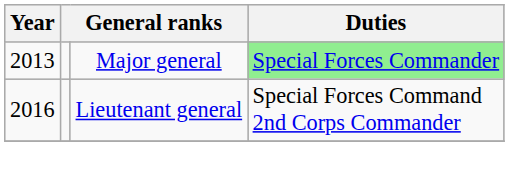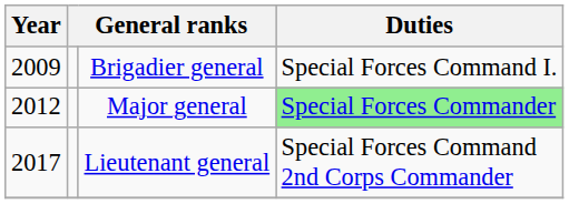+ row: 2009 | Brigadier general | Special Forces Command I.
Major general | Year: 2013 -> 2012
Lieutenant general | Year: 2016 -> 2017
